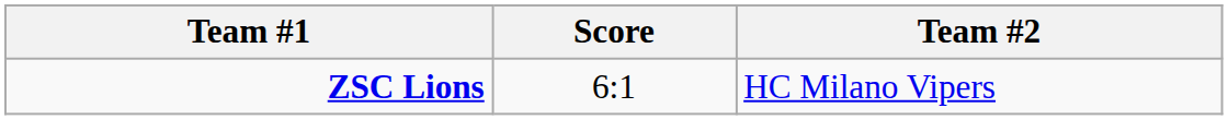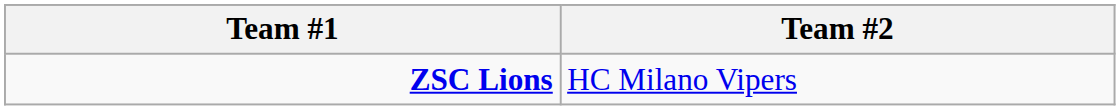- column: Score | 6:1
